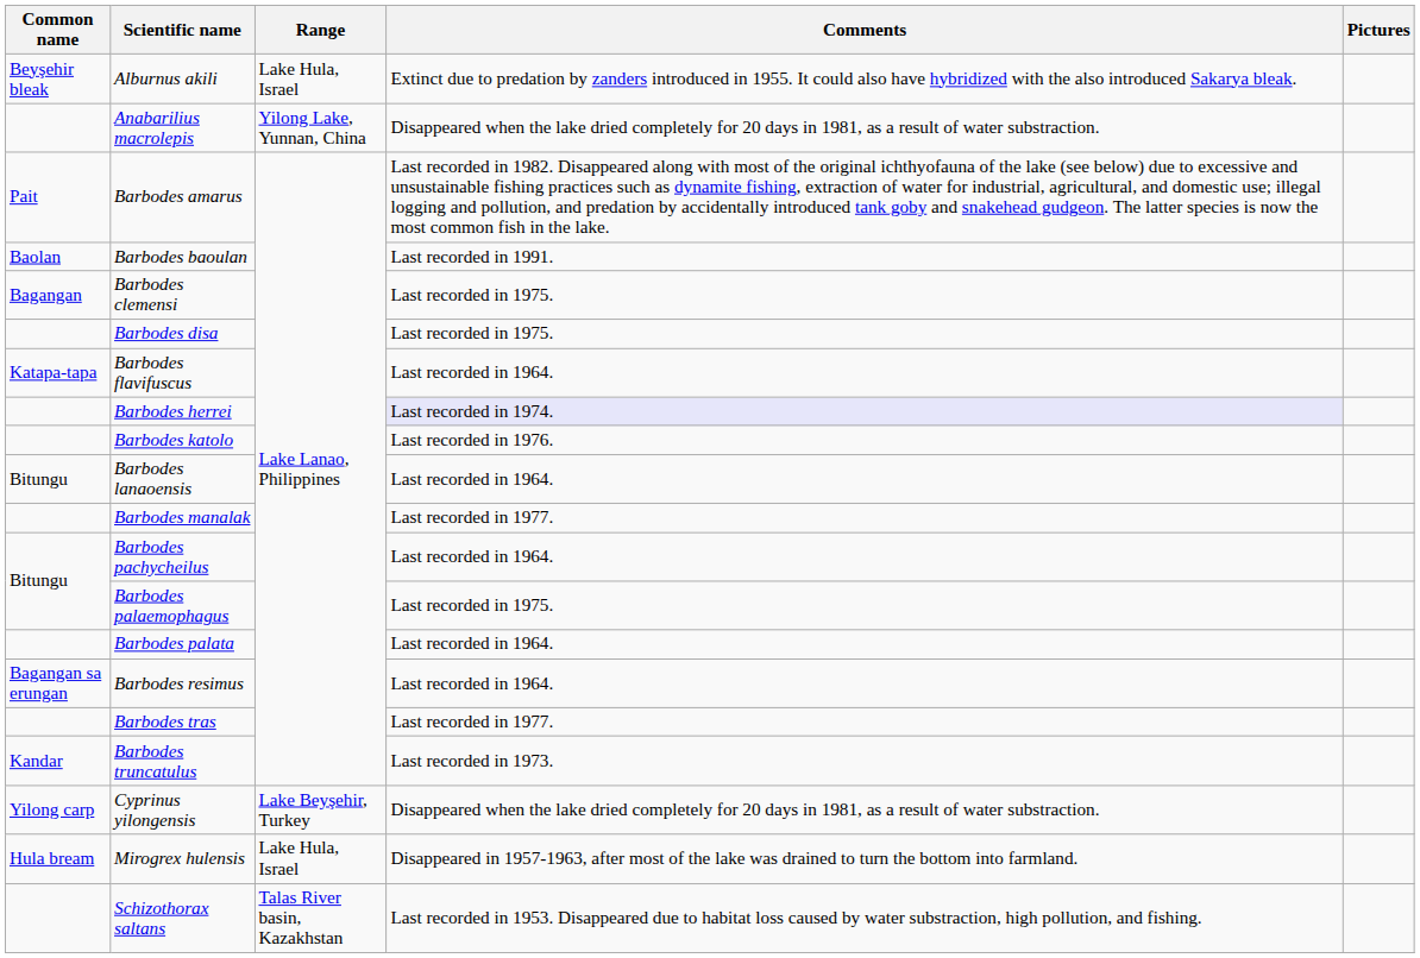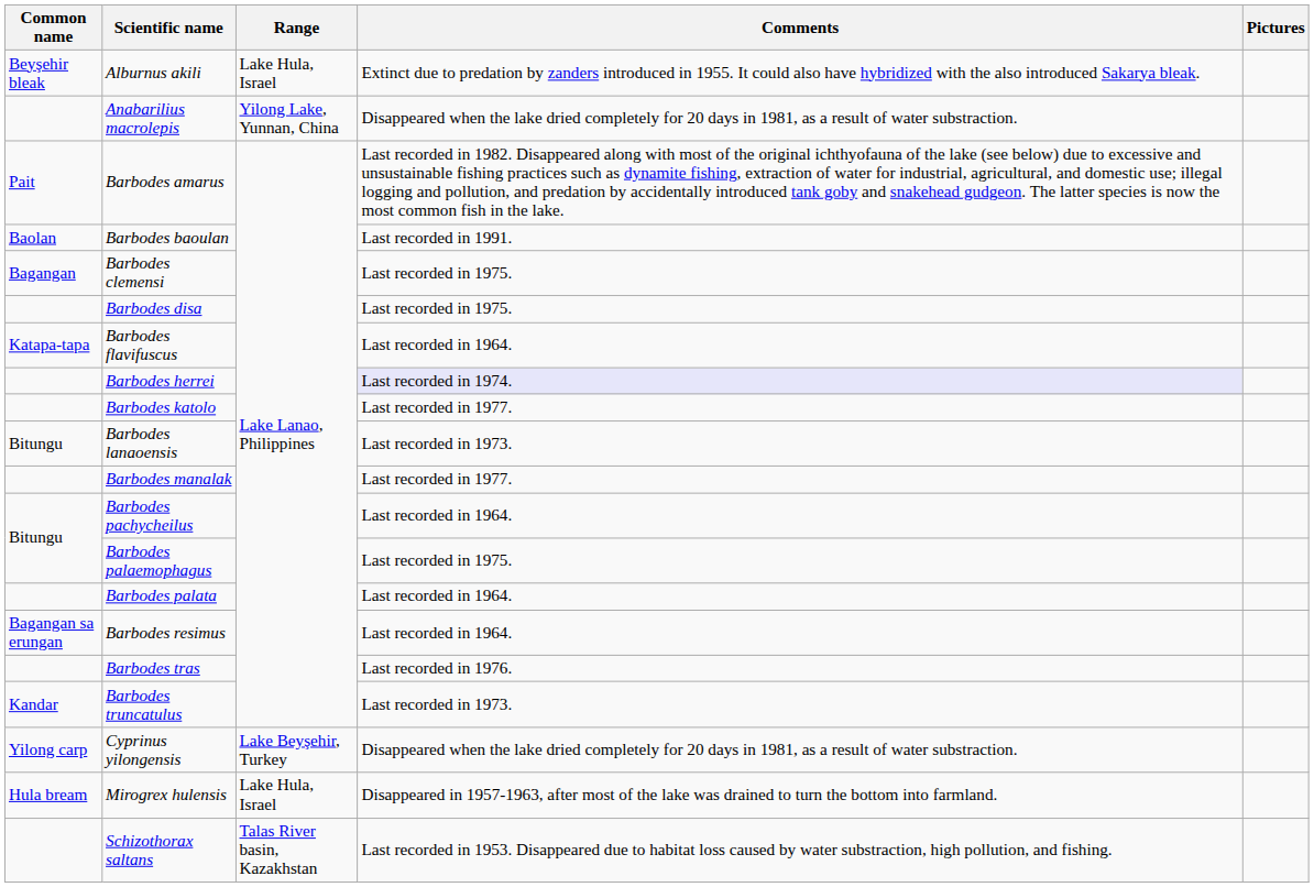Barbodes katolo | Comments: Last recorded in 1976. -> Last recorded in 1977.
Barbodes lanaoensis | Comments: Last recorded in 1964. -> Last recorded in 1973.
Barbodes tras | Comments: Last recorded in 1977. -> Last recorded in 1976.
